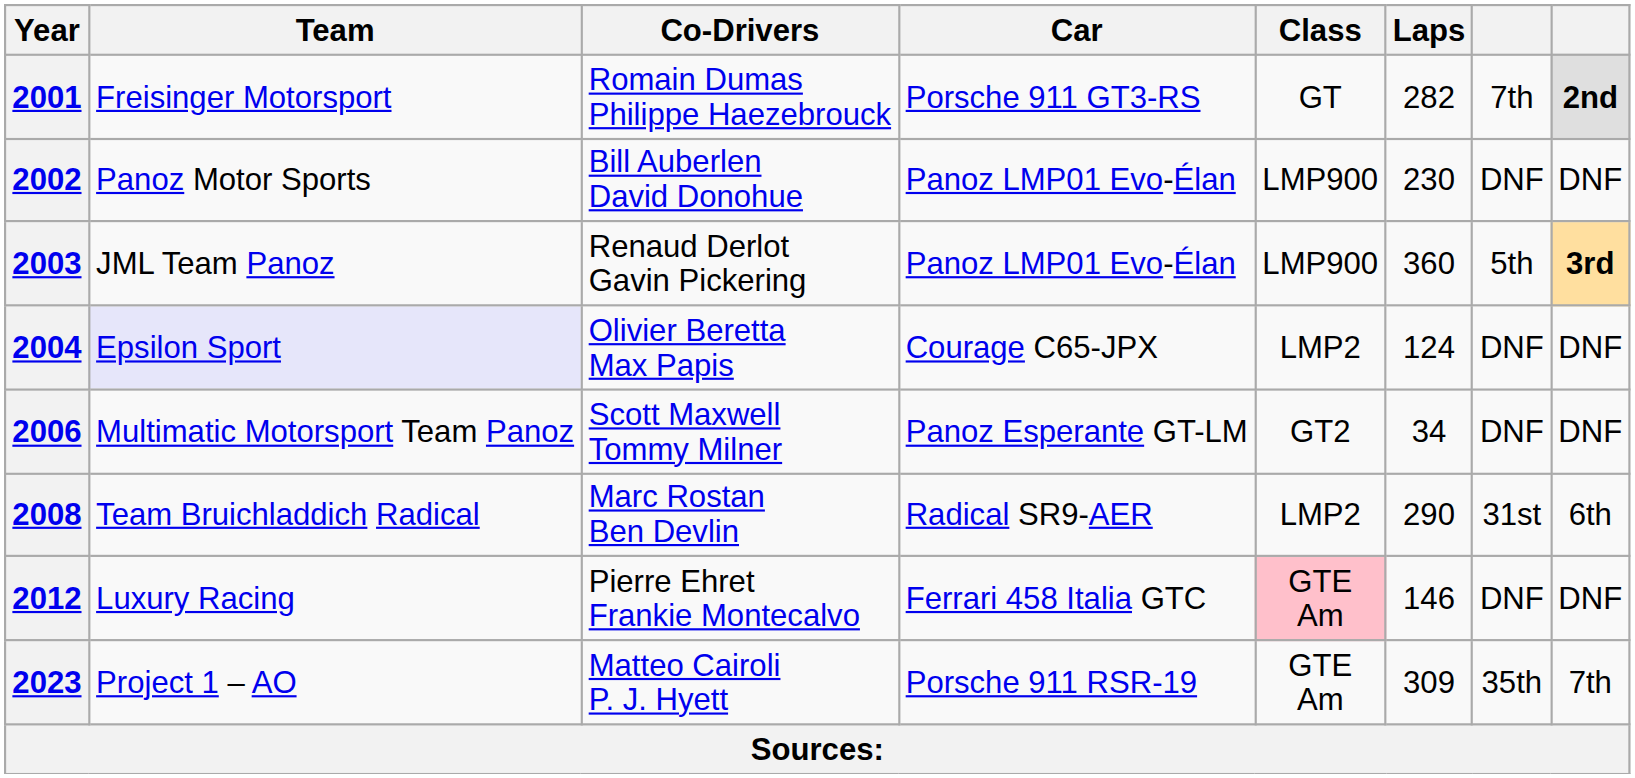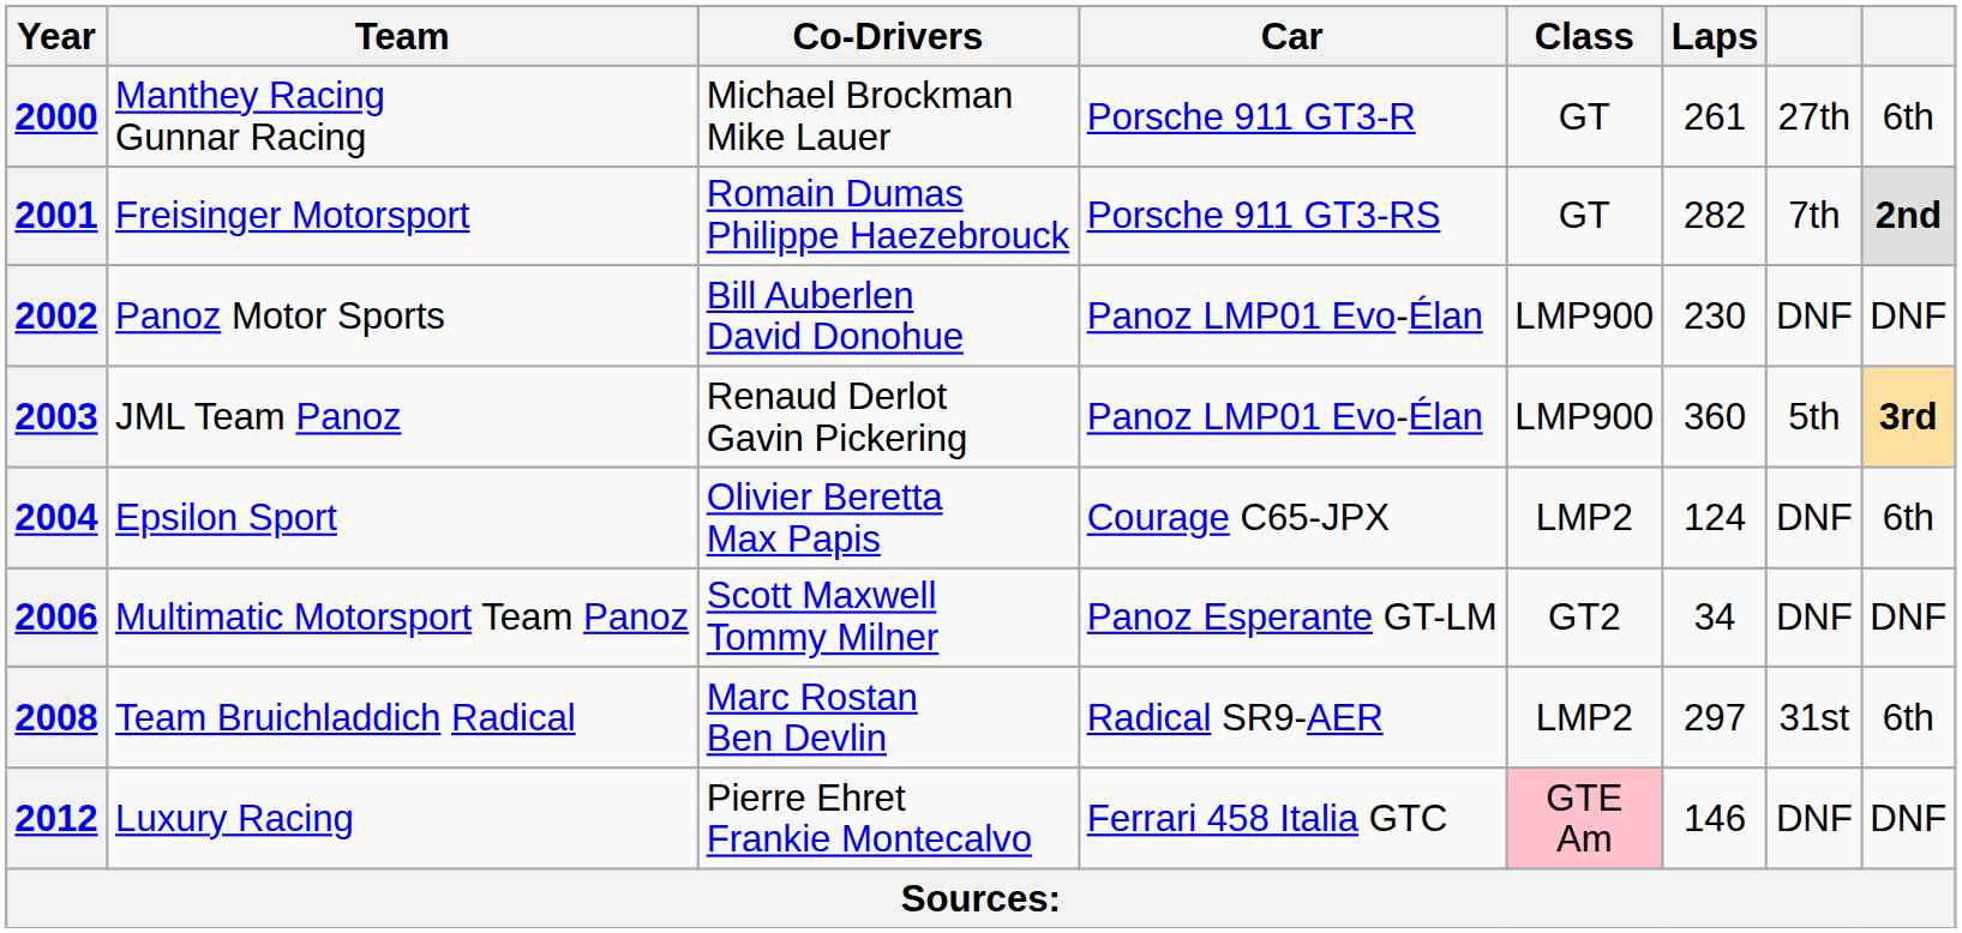+ row: 2000 | Manthey Racing Gunnar Racing | Michael Brockman Mike Lauer | Porsche 911 GT3-R | GT | 261 | 27th | 6th
2004 | Team: lavender background -> no background
2004 | column 8: DNF -> 6th
2008 | Laps: 290 -> 297
- row: 2023 | Project 1 – AO | Matteo Cairoli P. J. Hyett | Porsche 911 RSR-19 | GTE Am | 309 | 35th | 7th
